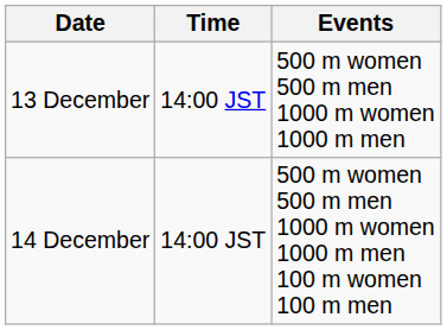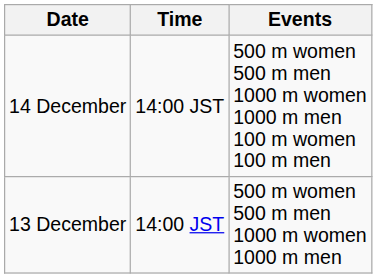rows swapped: 13 December <-> 14 December
